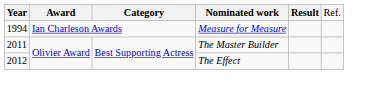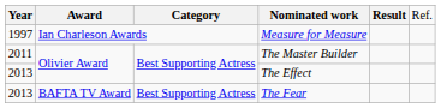Measure for Measure | column 1: 1994 -> 1997
The Effect | column 1: 2012 -> 2013
+ row: 2013 | BAFTA TV Award | Best Supporting Actress | The Fear
